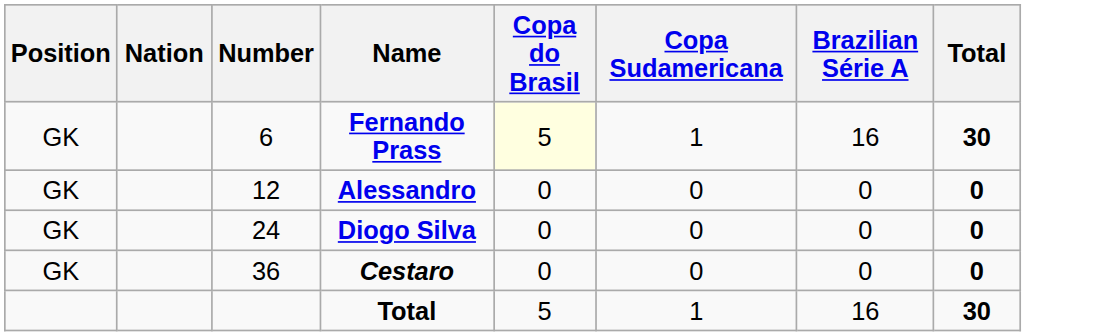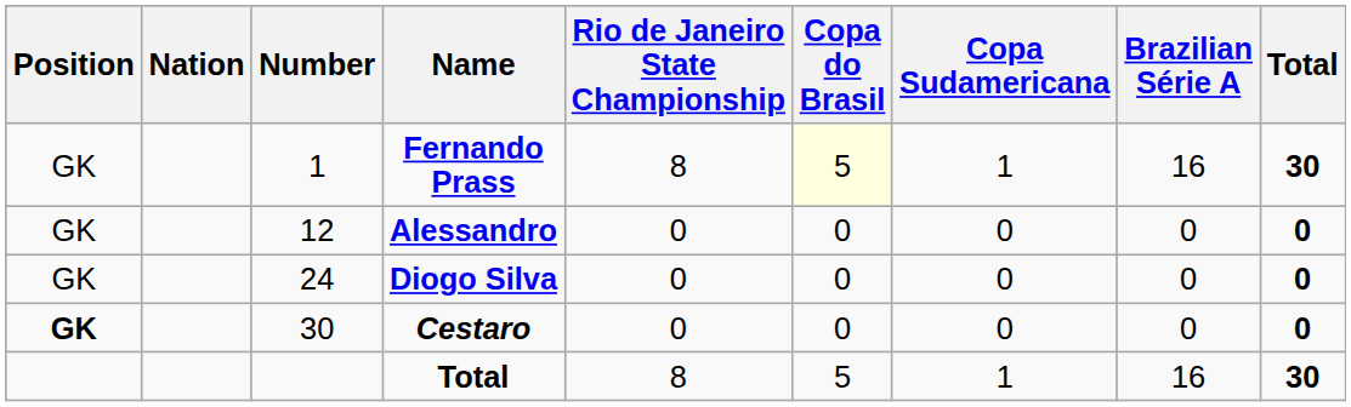+ column: Rio de Janeiro State Championship | 8 | 0 | 0 | 0 | 8
Fernando Prass | Number: 6 -> 1
Cestaro | Position: normal -> bold
Cestaro | Number: 36 -> 30
